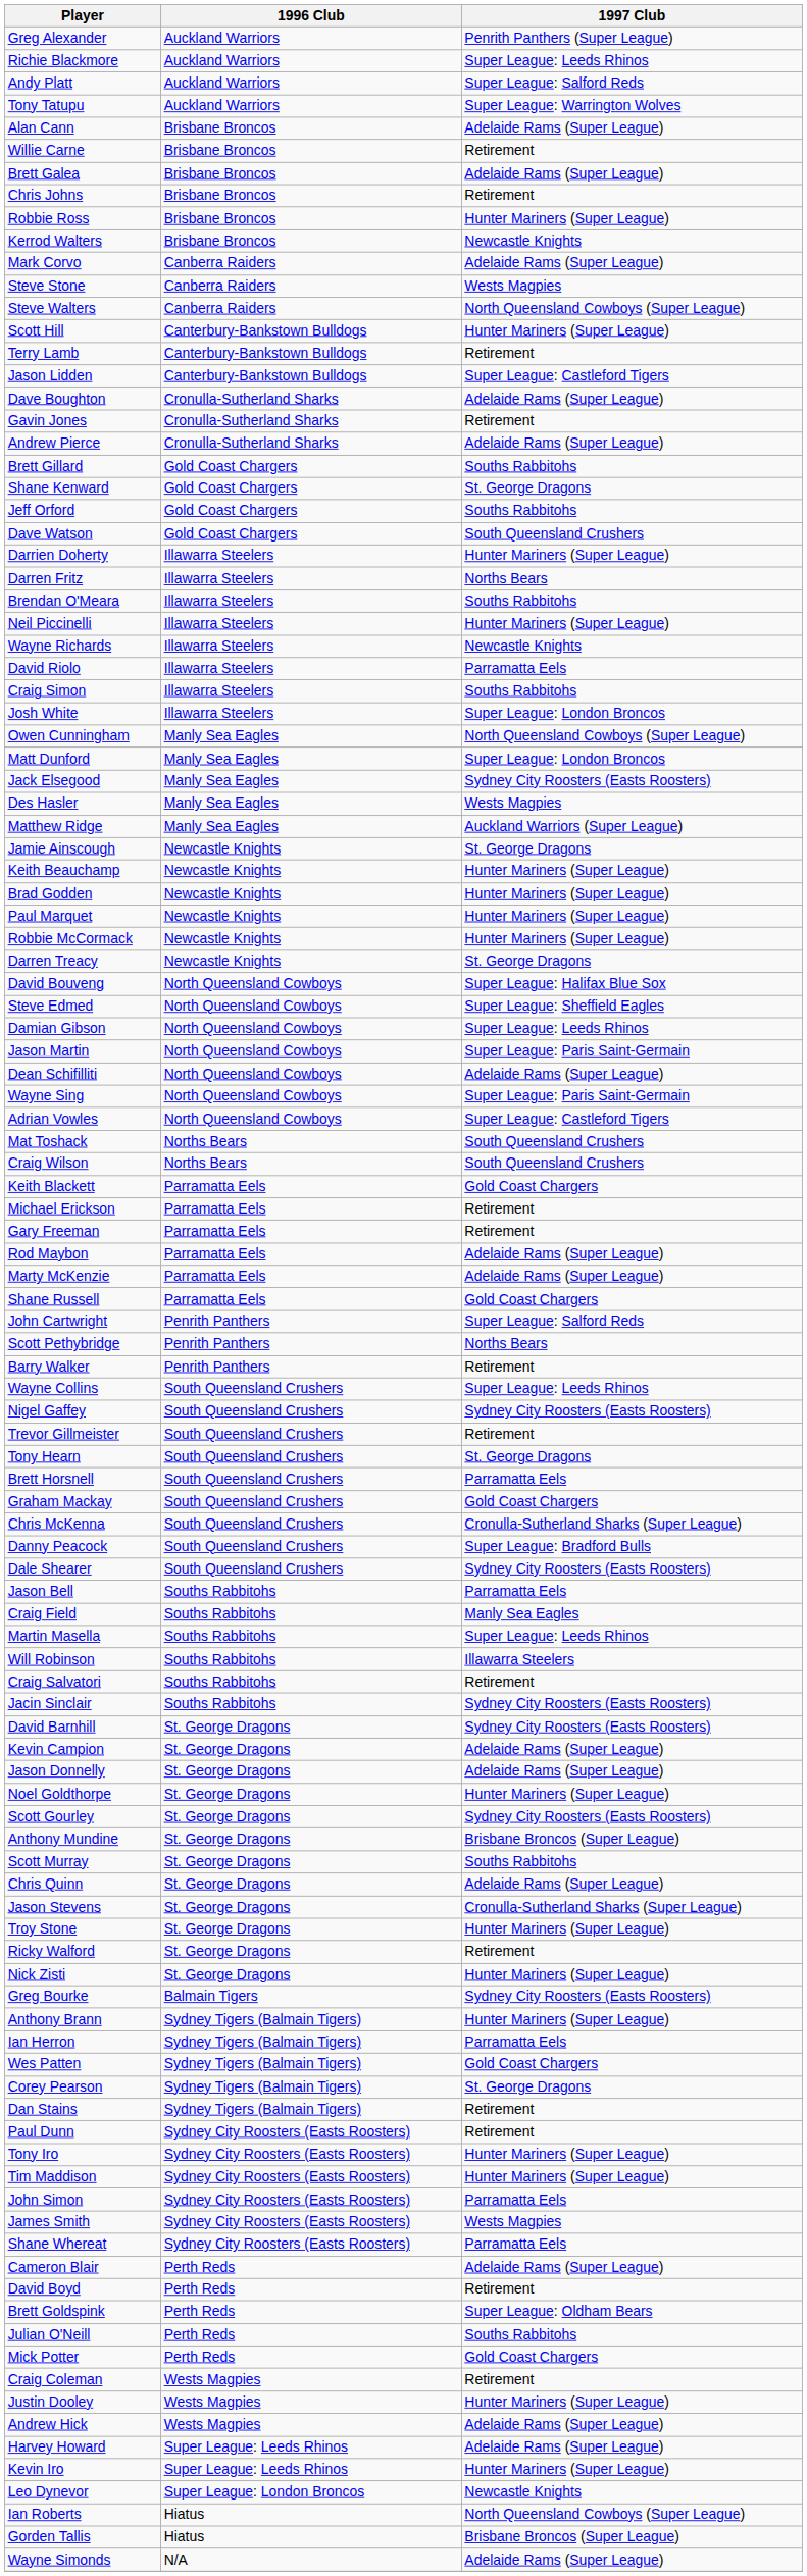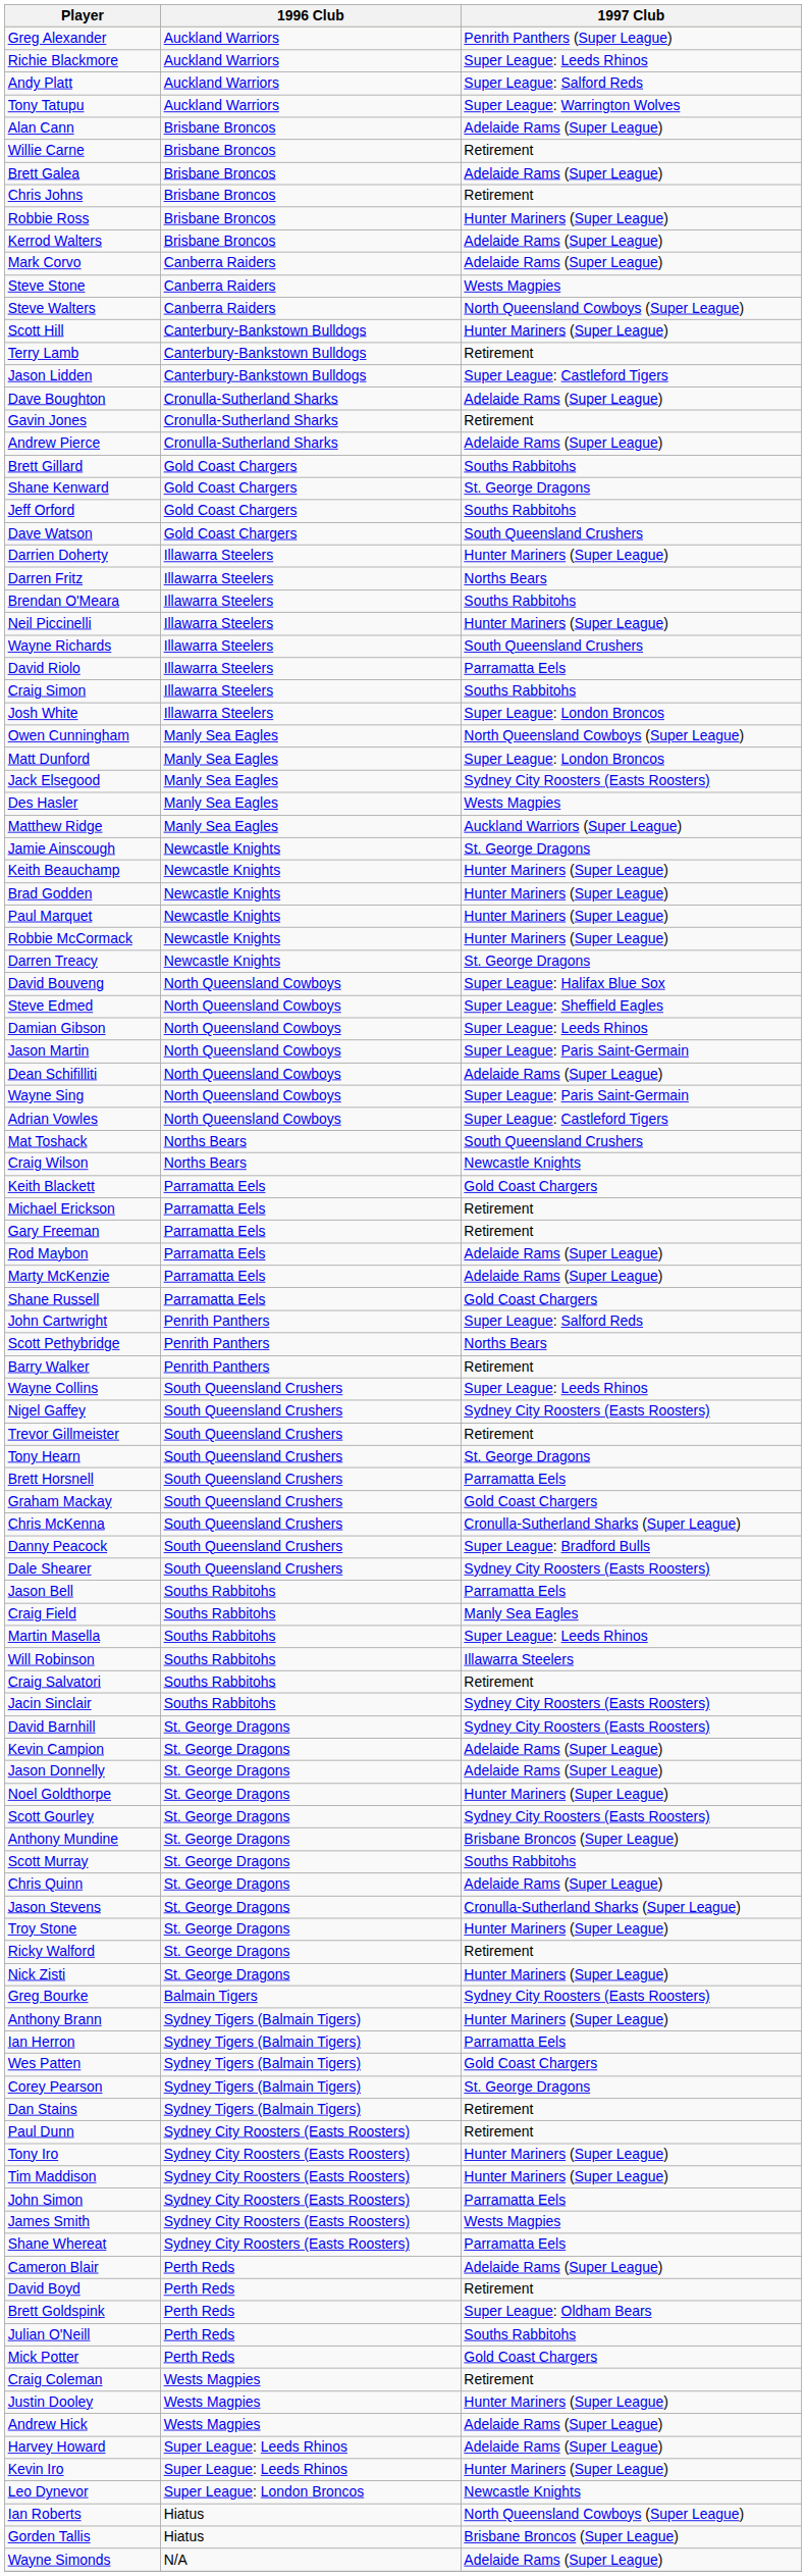Kerrod Walters | 1997 Club: Newcastle Knights -> Adelaide Rams (Super League)
Wayne Richards | 1997 Club: Newcastle Knights -> South Queensland Crushers
Craig Wilson | 1997 Club: South Queensland Crushers -> Newcastle Knights
